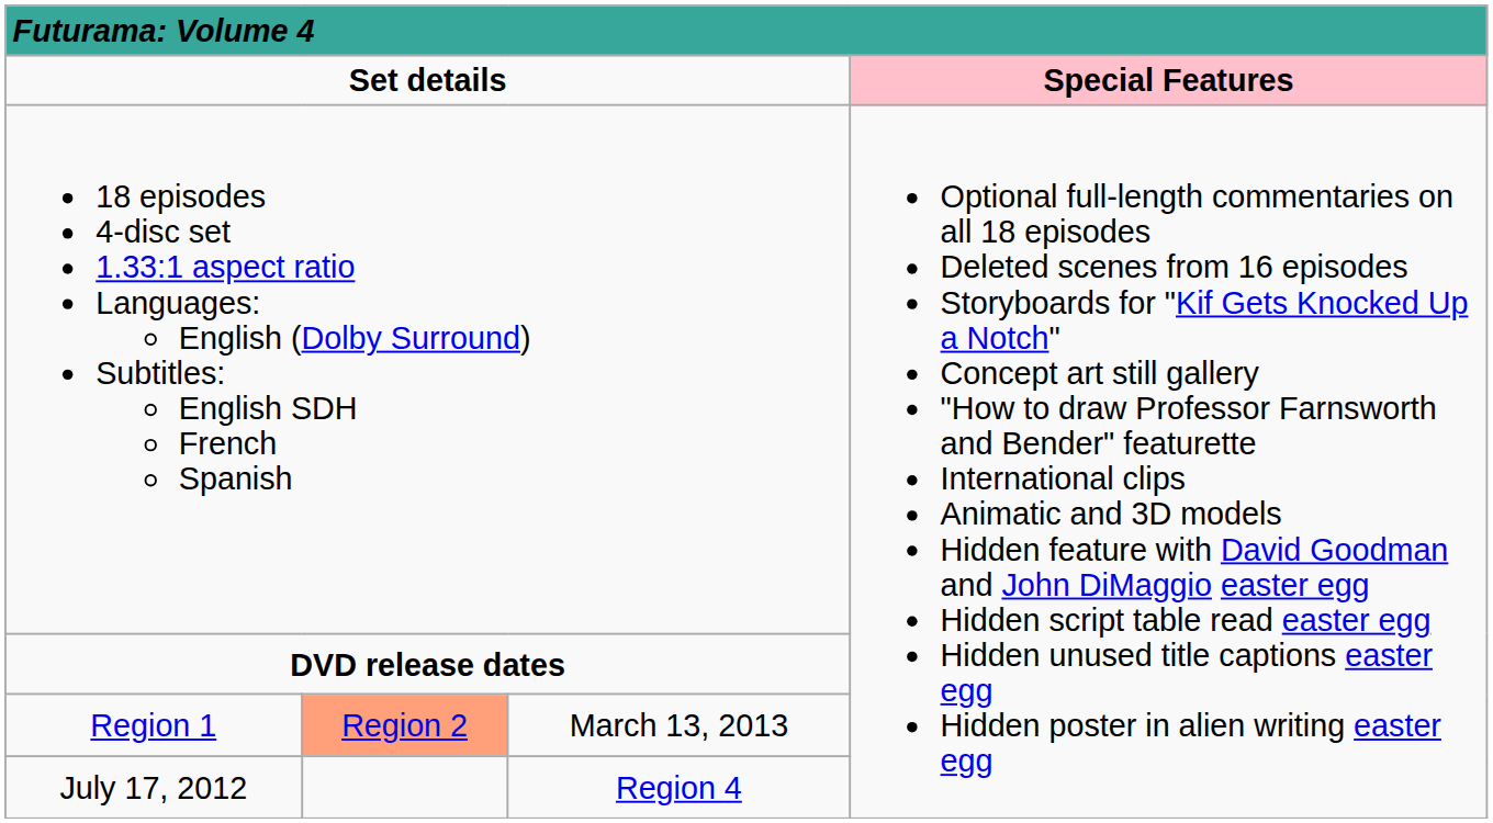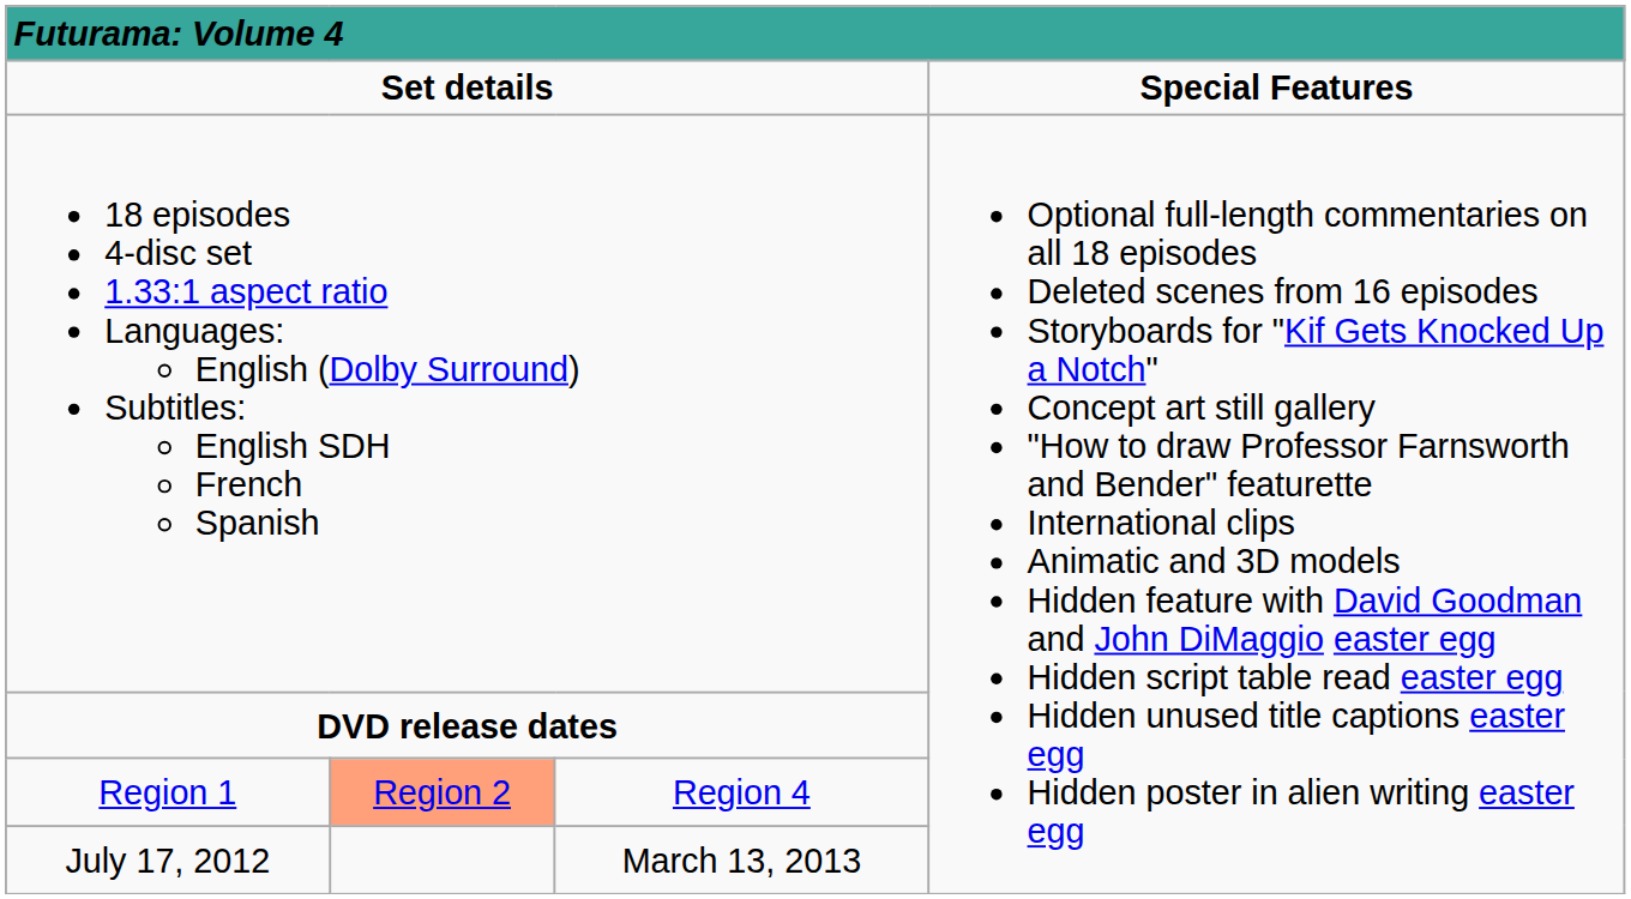Set details | column 4: pink background -> no background
Region 1 | column 3: March 13, 2013 -> Region 4
July 17, 2012 | column 3: Region 4 -> March 13, 2013
